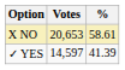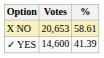✓ YES | Votes: 14,597 -> 14,600
